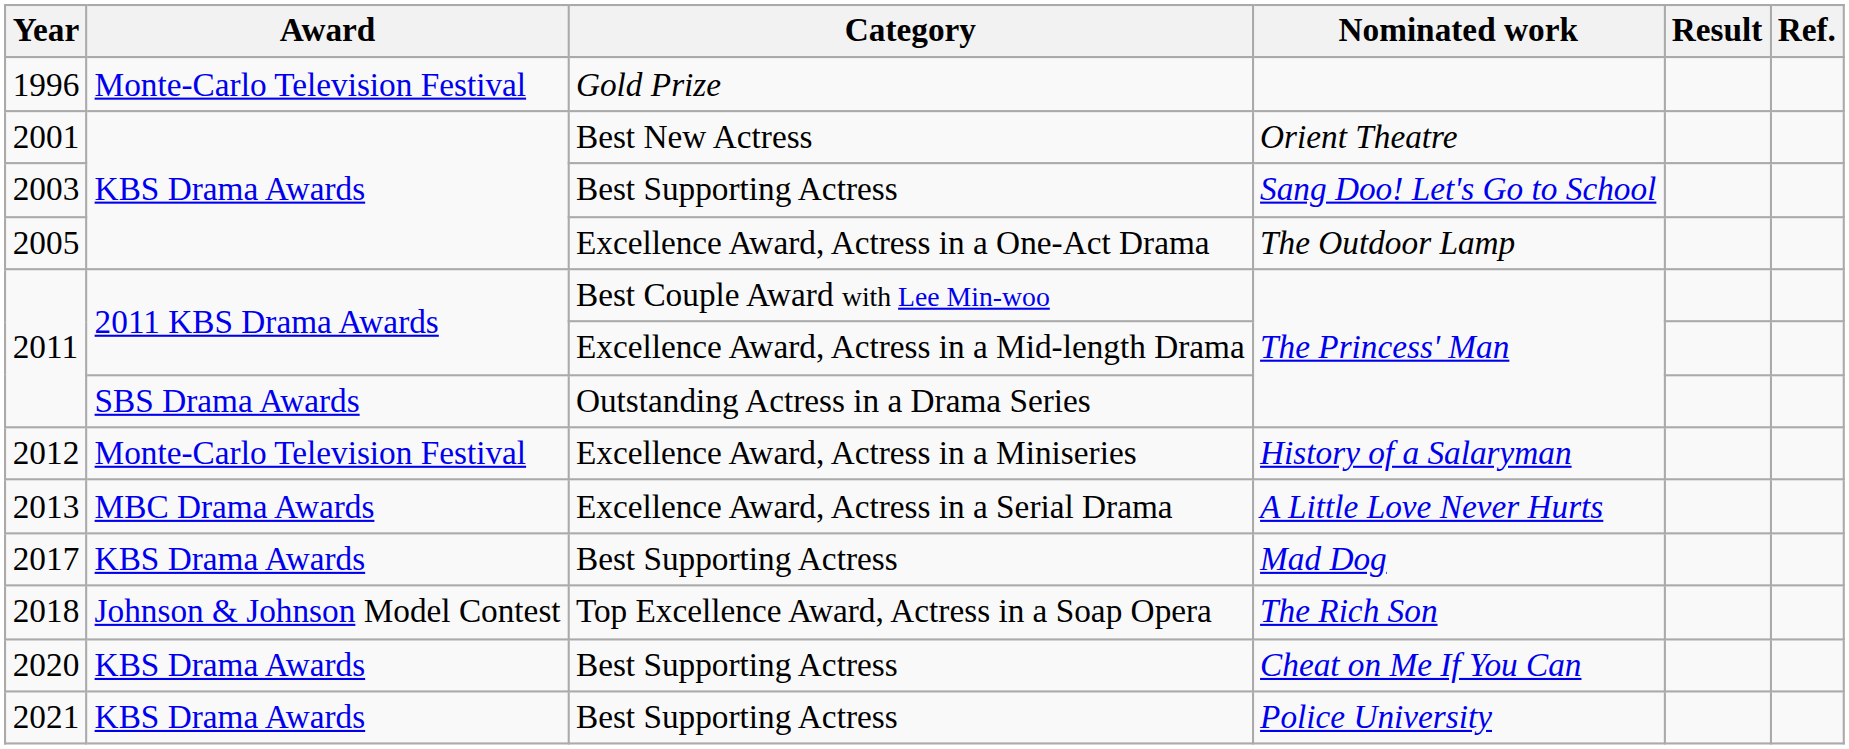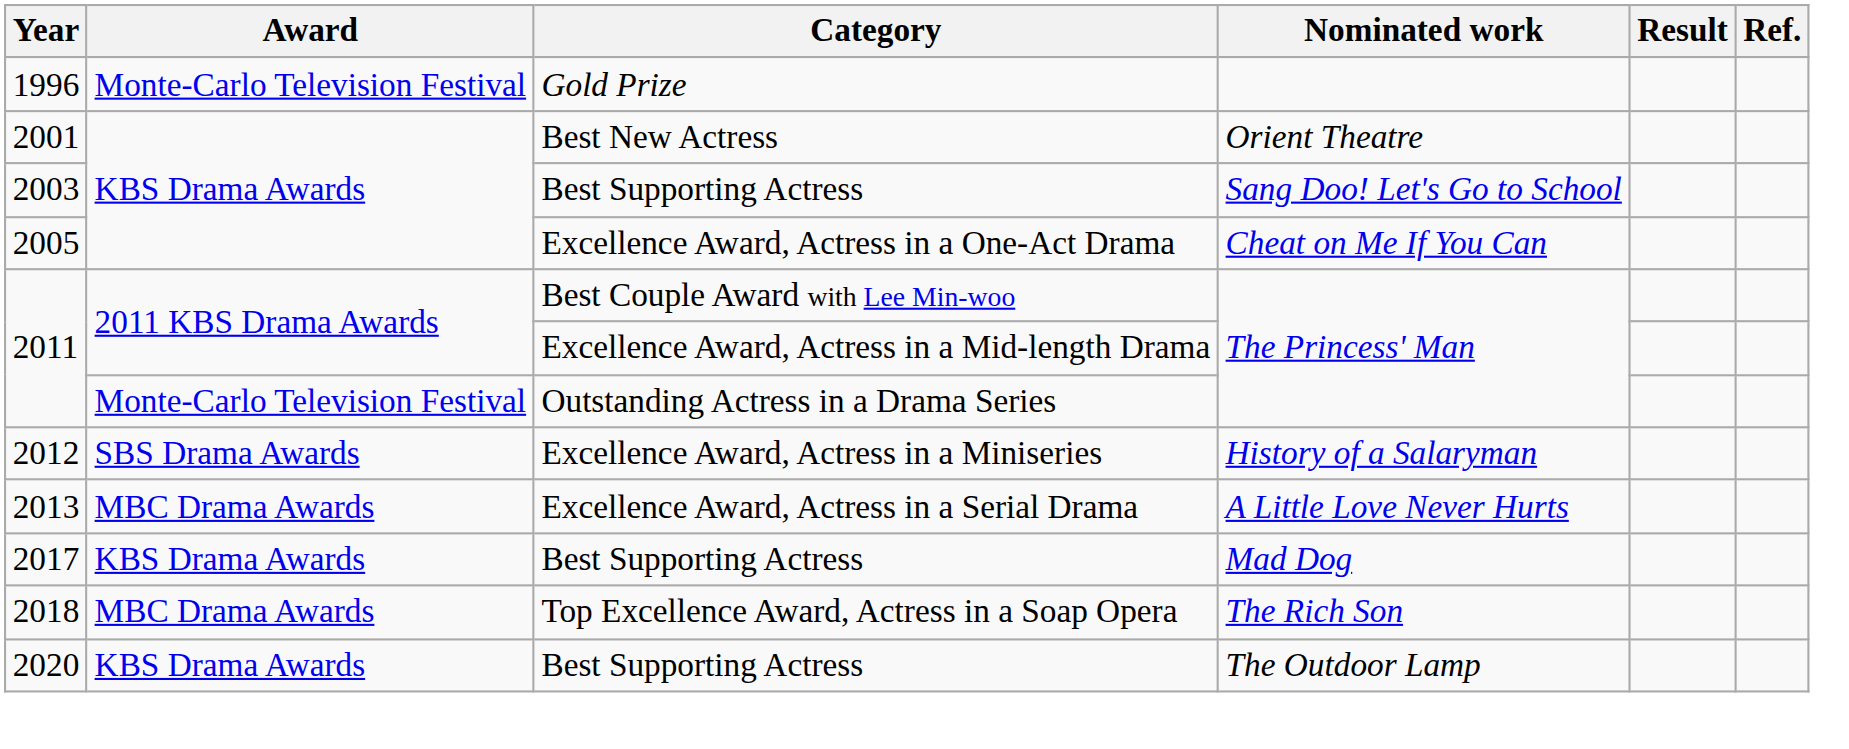2005 | Nominated work: The Outdoor Lamp -> Cheat on Me If You Can
2011 / Outstanding Actress in a Drama Series | Award: SBS Drama Awards -> Monte-Carlo Television Festival
2012 | Award: Monte-Carlo Television Festival -> SBS Drama Awards
2018 | Award: Johnson & Johnson Model Contest -> MBC Drama Awards
2020 | Nominated work: Cheat on Me If You Can -> The Outdoor Lamp
- row: 2021 | KBS Drama Awards | Best Supporting Actress | Police University
